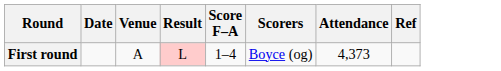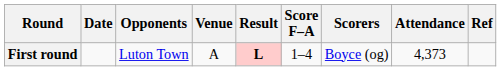+ column: Opponents | Luton Town
First round | Result: normal -> bold
